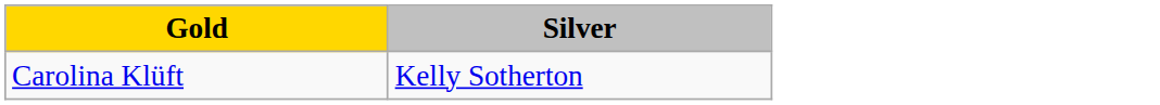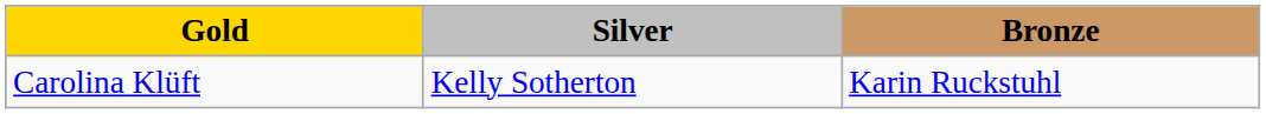+ column: Bronze | Karin Ruckstuhl
